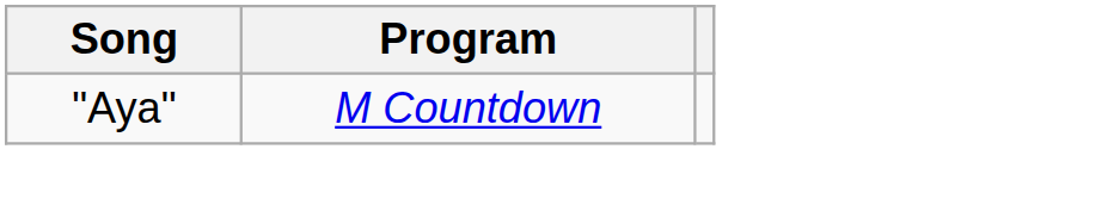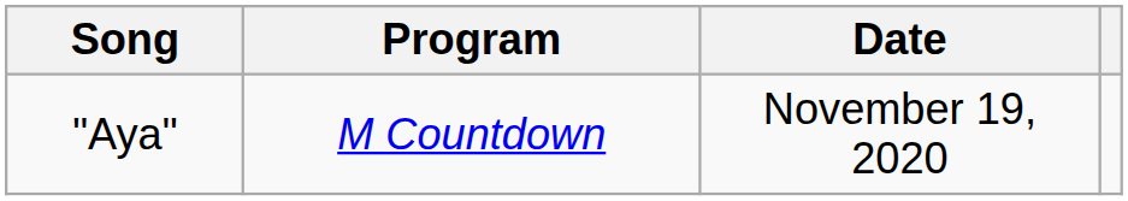+ column: Date | November 19, 2020
